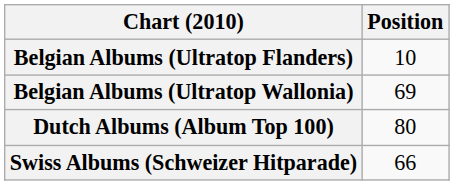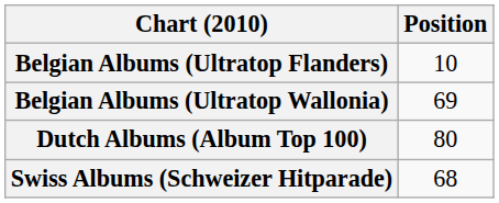Swiss Albums (Schweizer Hitparade) | Position: 66 -> 68
